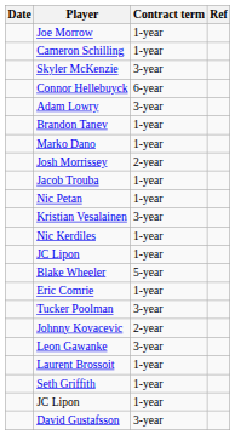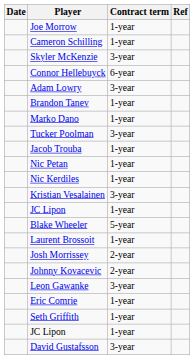rows swapped: Tucker Poolman <-> Josh Morrissey
rows swapped: Nic Kerdiles <-> Kristian Vesalainen
rows swapped: Eric Comrie <-> Laurent Brossoit
